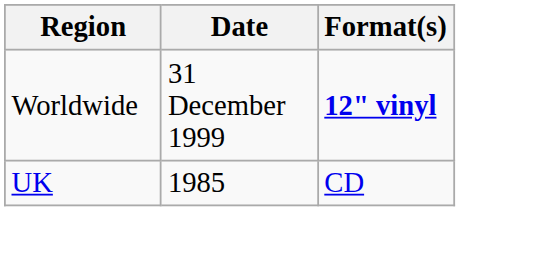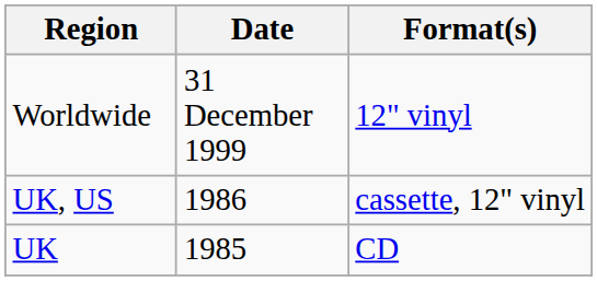Worldwide | Format(s): bold -> normal
+ row: UK, US | 1986 | cassette, 12" vinyl
